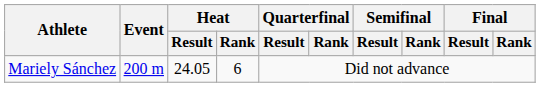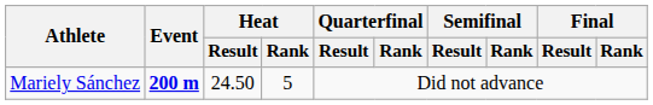Mariely Sánchez | Event: normal -> bold
Mariely Sánchez | Heat / Result: 24.05 -> 24.50
Mariely Sánchez | Heat / Rank: 6 -> 5
